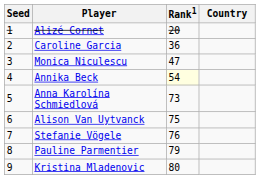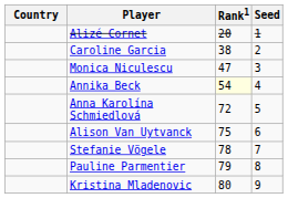columns swapped: Country <-> Seed
Caroline Garcia | Rank1: 36 -> 38
Anna Karolína Schmiedlová | Rank1: 73 -> 72
Stefanie Vögele | Rank1: 76 -> 78
